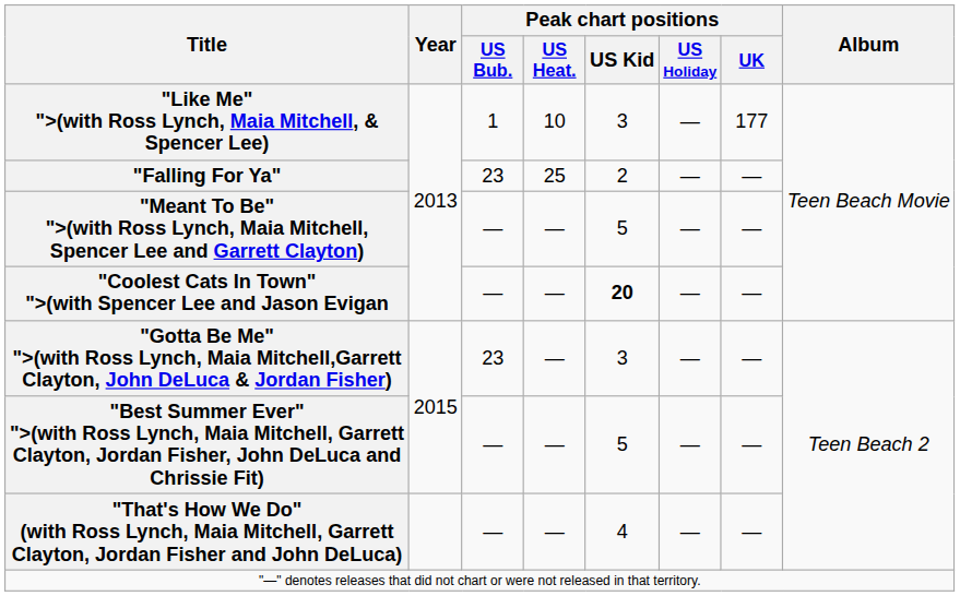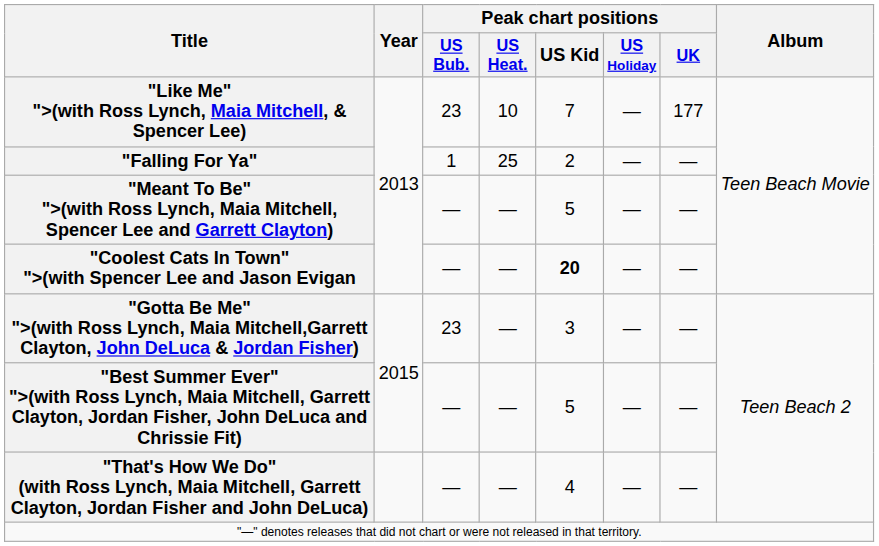"Like Me" ">(with Ross Lynch, Maia Mitchell, & Spencer Lee) | Peak chart positions / US Bub.: 1 -> 23
"Like Me" ">(with Ross Lynch, Maia Mitchell, & Spencer Lee) | Peak chart positions / US Kid: 3 -> 7
"Falling For Ya" | Peak chart positions / US Bub.: 23 -> 1
